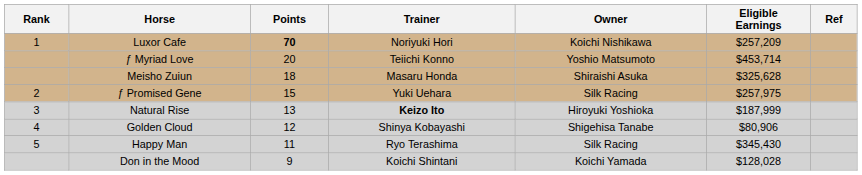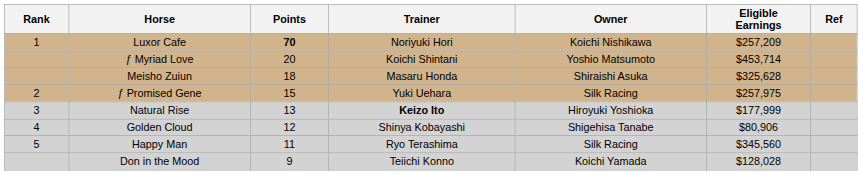ƒ Myriad Love | Trainer: Teiichi Konno -> Koichi Shintani
Natural Rise | Eligible Earnings: $187,999 -> $177,999
Happy Man | Eligible Earnings: $345,430 -> $345,560
Don in the Mood | Trainer: Koichi Shintani -> Teiichi Konno
